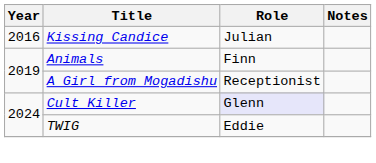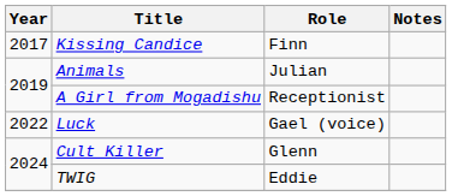Kissing Candice | Year: 2016 -> 2017
Kissing Candice | Role: Julian -> Finn
Animals | Role: Finn -> Julian
+ row: 2022 | Luck | Gael (voice)
Cult Killer | Role: lavender background -> no background
